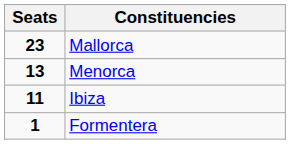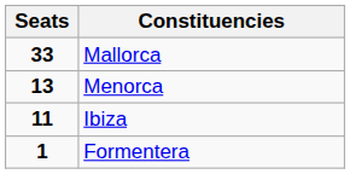Mallorca | Seats: 23 -> 33
